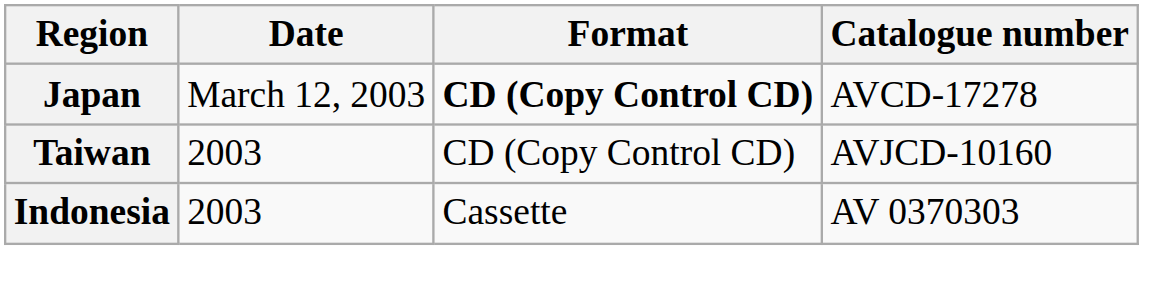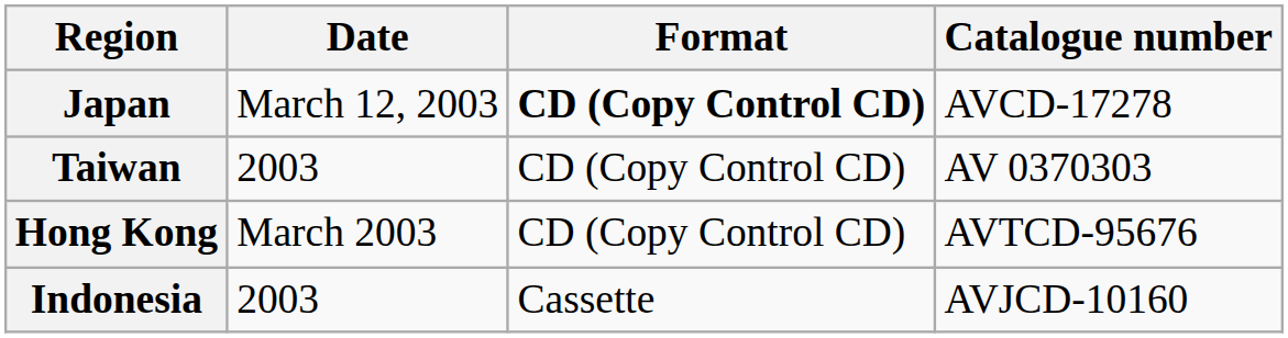Taiwan | Catalogue number: AVJCD-10160 -> AV 0370303
+ row: Hong Kong | March 2003 | CD (Copy Control CD) | AVTCD-95676
Indonesia | Catalogue number: AV 0370303 -> AVJCD-10160
